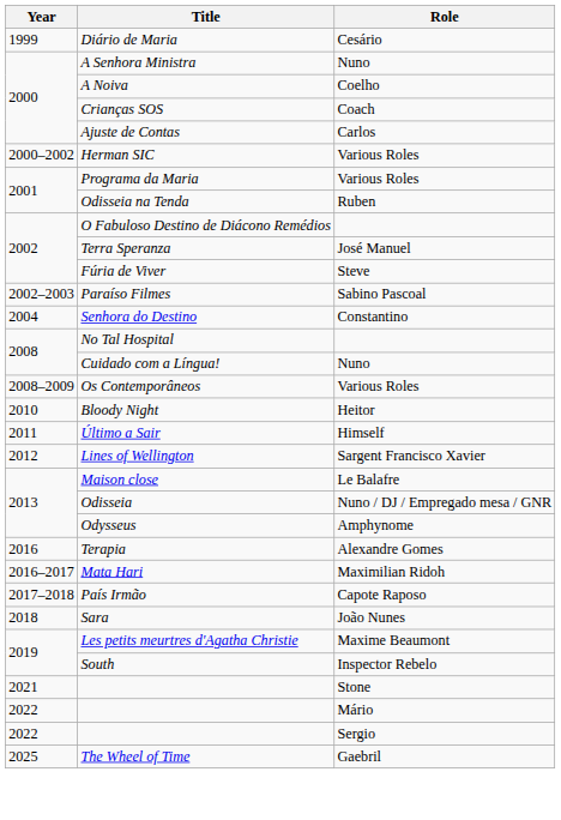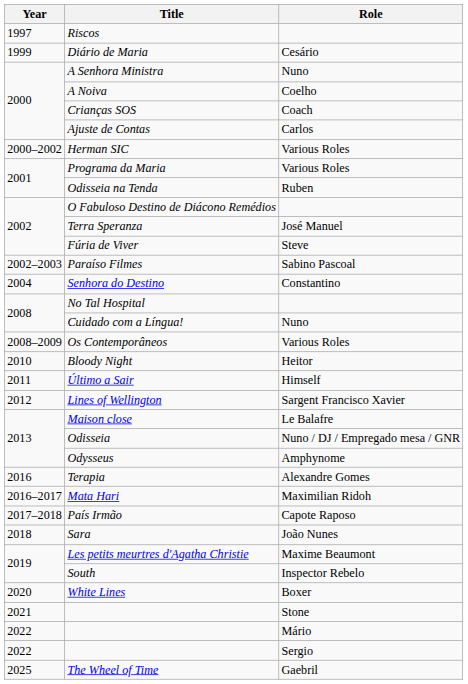+ row: 1997 | Riscos
+ row: 2020 | White Lines | Boxer
